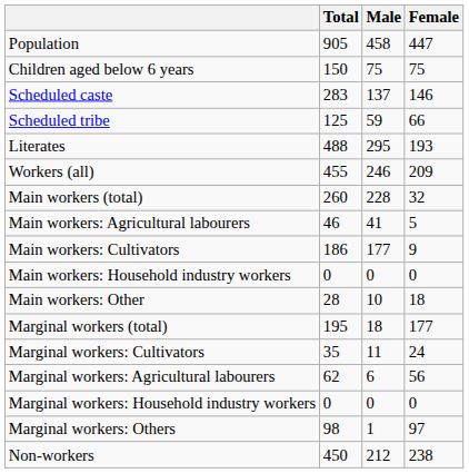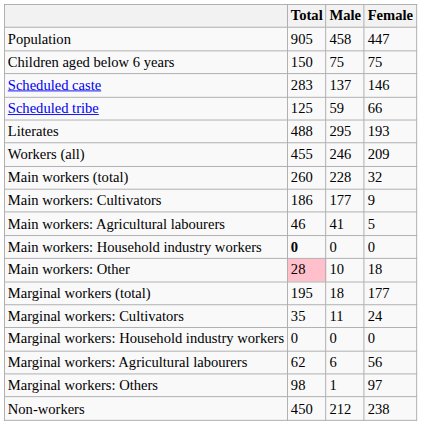rows swapped: Main workers: Cultivators <-> Main workers: Agricultural labourers
Main workers: Household industry workers | Total: normal -> bold
Main workers: Other | Total: no background -> pink background
rows swapped: Marginal workers: Agricultural labourers <-> Marginal workers: Household industry workers
